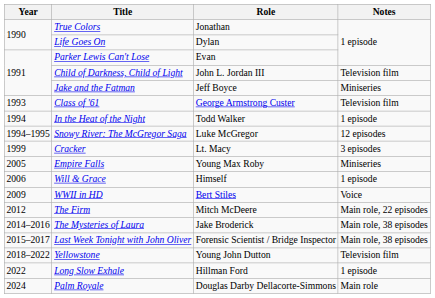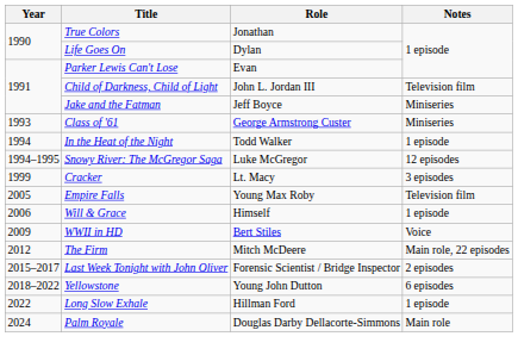Class of '61 | Notes: Television film -> Miniseries
Empire Falls | Notes: Miniseries -> Television film
- row: 2014–2016 | The Mysteries of Laura | Jake Broderick | Main role, 38 episodes
Last Week Tonight with John Oliver | Notes: Main role, 38 episodes -> 2 episodes
Yellowstone | Notes: Television film -> 6 episodes
